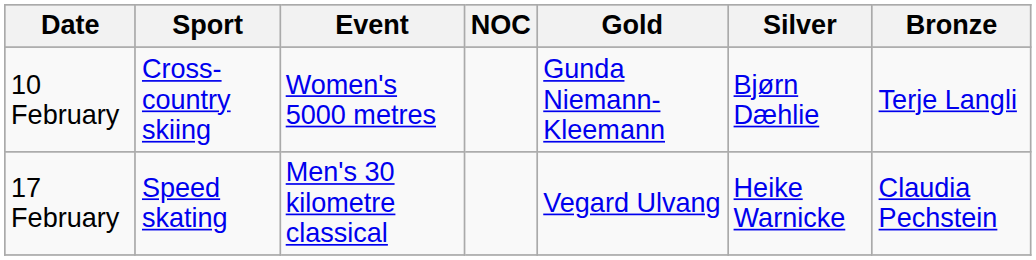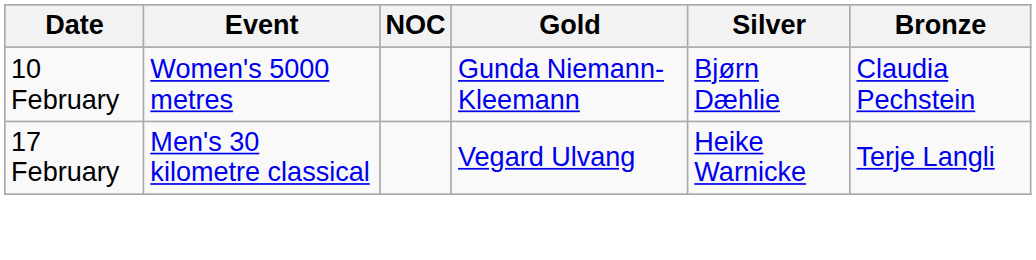- column: Sport | Cross-country skiing | Speed skating
10 February | Bronze: Terje Langli -> Claudia Pechstein
17 February | Bronze: Claudia Pechstein -> Terje Langli
